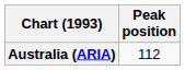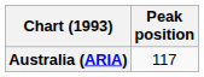Australia (ARIA) | Peak position: 112 -> 117
